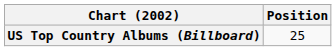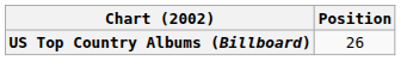US Top Country Albums (Billboard) | Position: 25 -> 26
